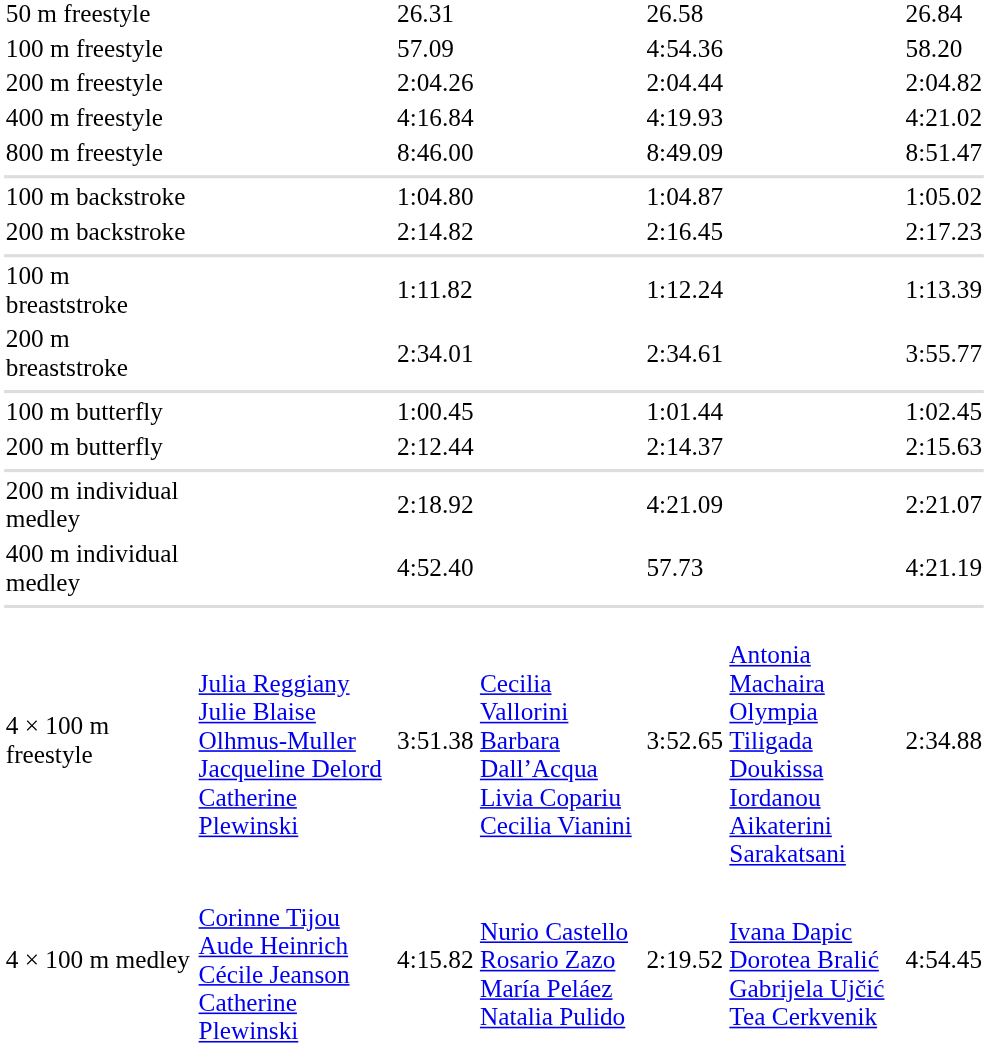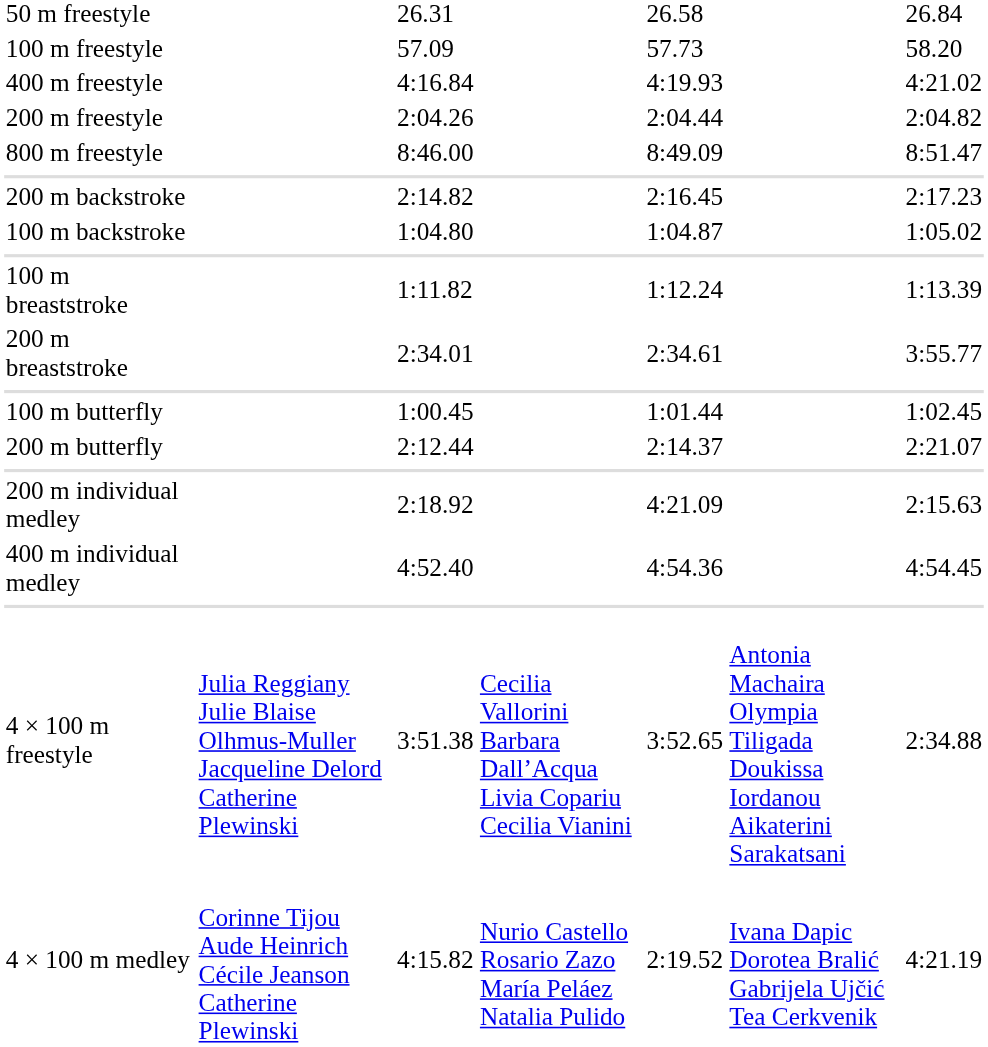100 m freestyle | column 5: 4:54.36 -> 57.73
rows swapped: 200 m freestyle <-> 400 m freestyle
rows swapped: 100 m backstroke <-> 200 m backstroke
200 m butterfly | column 7: 2:15.63 -> 2:21.07
200 m individual medley | column 7: 2:21.07 -> 2:15.63
400 m individual medley | column 5: 57.73 -> 4:54.36
400 m individual medley | column 7: 4:21.19 -> 4:54.45
4 × 100 m medley | column 7: 4:54.45 -> 4:21.19
